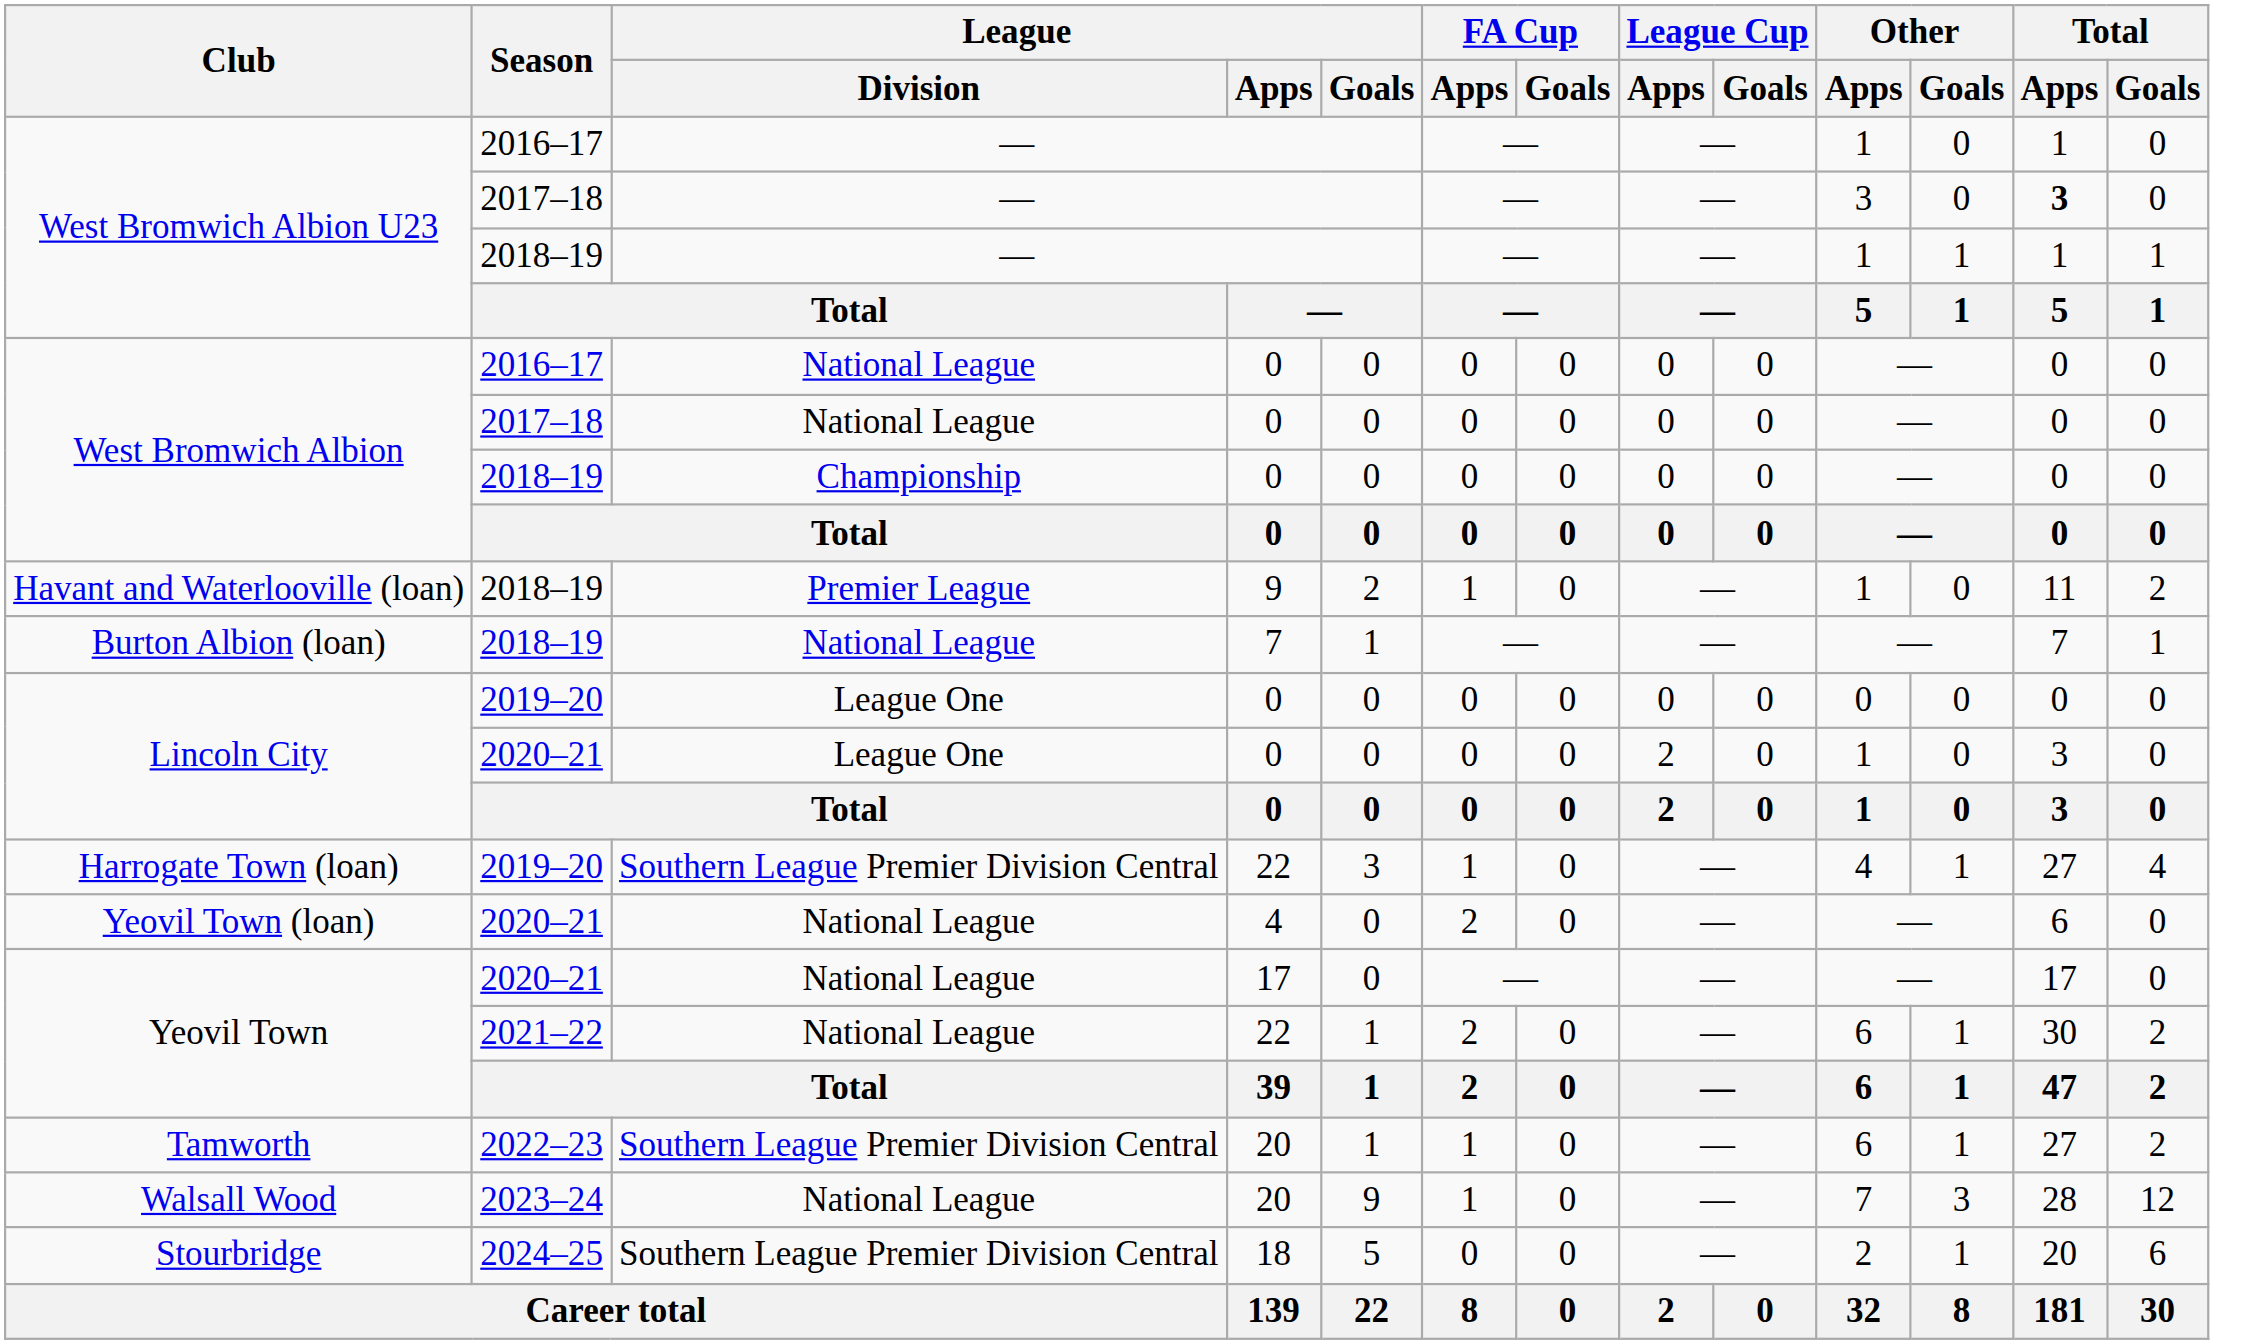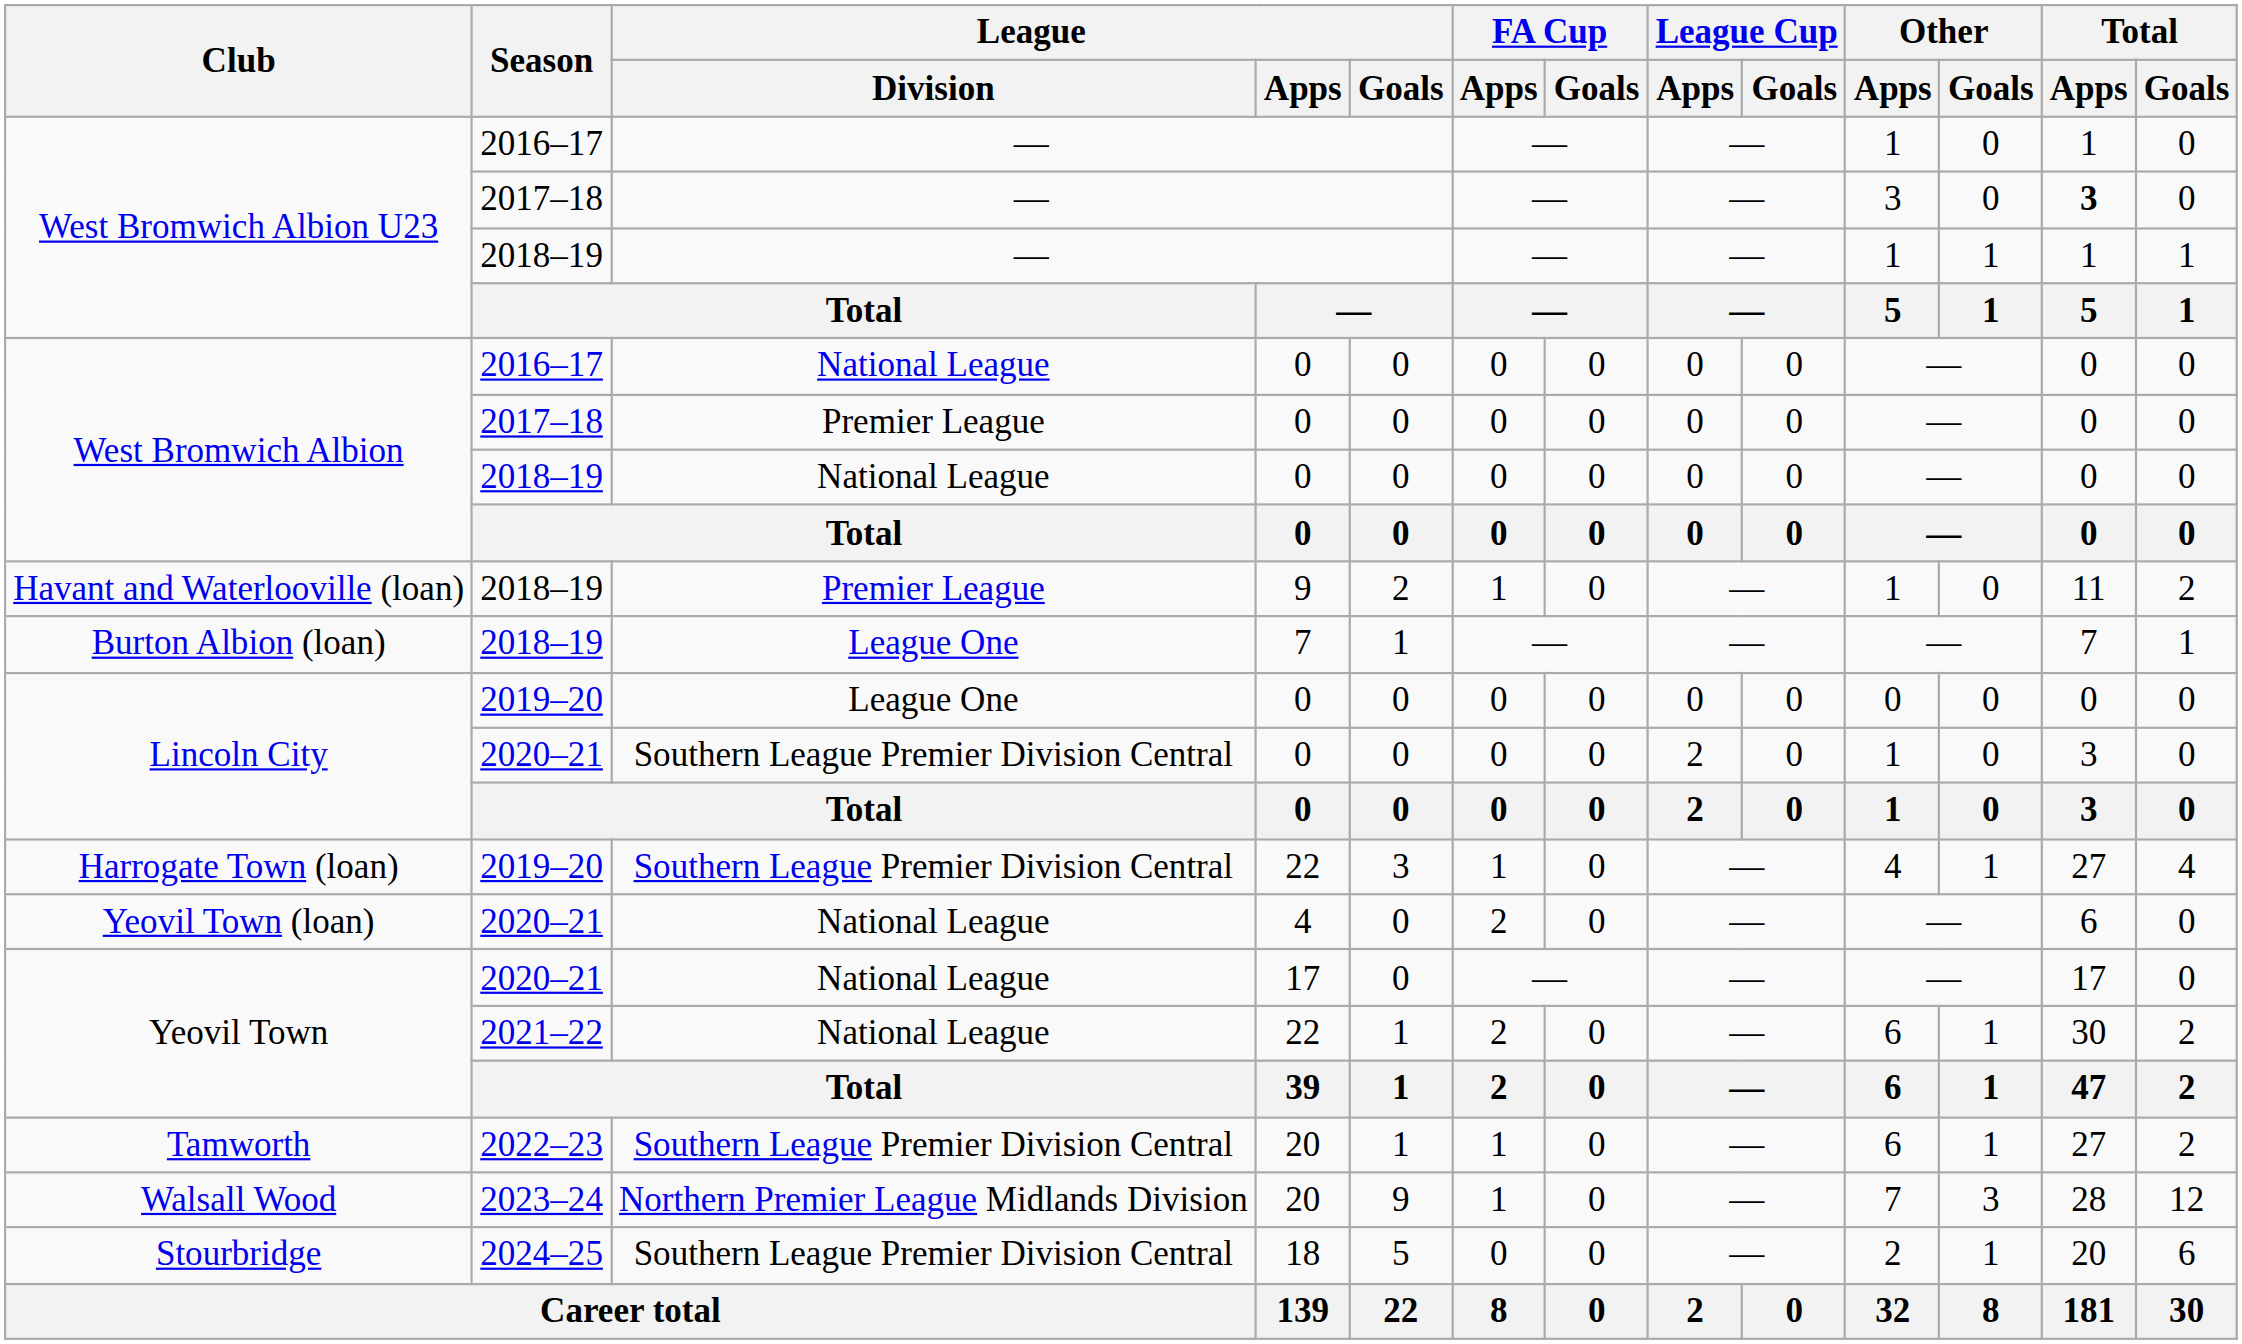West Bromwich Albion / 2017–18 | League / Division: National League -> Premier League
West Bromwich Albion / 2018–19 | League / Division: Championship -> National League
Burton Albion (loan) | League / Division: National League -> League One
Lincoln City / 2020–21 | League / Division: League One -> Southern League Premier Division Central
Walsall Wood | League / Division: National League -> Northern Premier League Midlands Division
